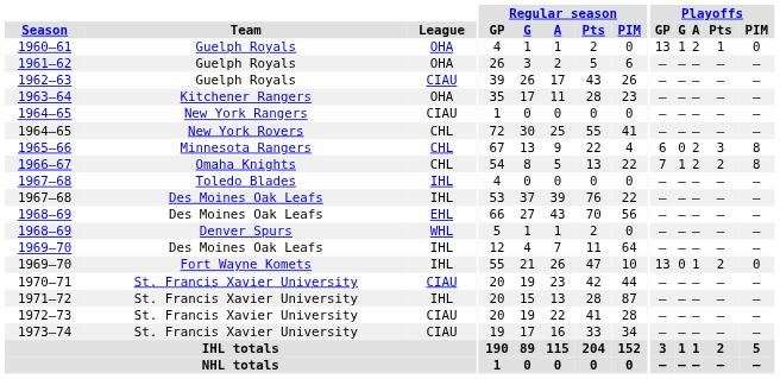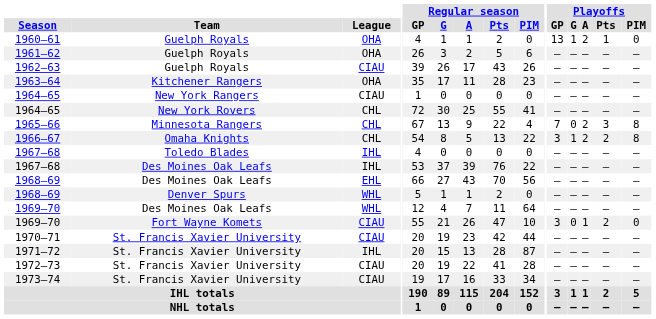1965–66 | Playoffs / GP: 6 -> 7
1966–67 | Playoffs / GP: 7 -> 3
1969–70 / Des Moines Oak Leafs | League: IHL -> WHL
1969–70 / Fort Wayne Komets | League: IHL -> CIAU
1969–70 / Fort Wayne Komets | Playoffs / GP: 13 -> 3
